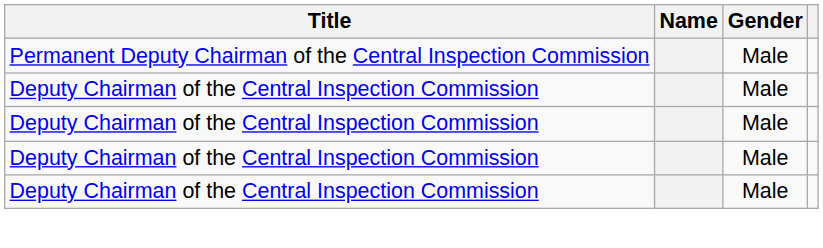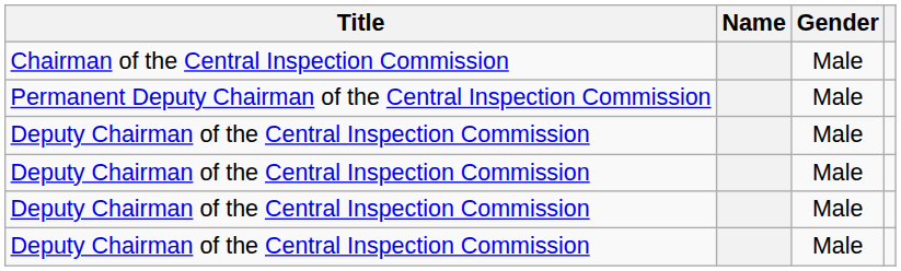+ row: Chairman of the Central Inspection Commission | Male
